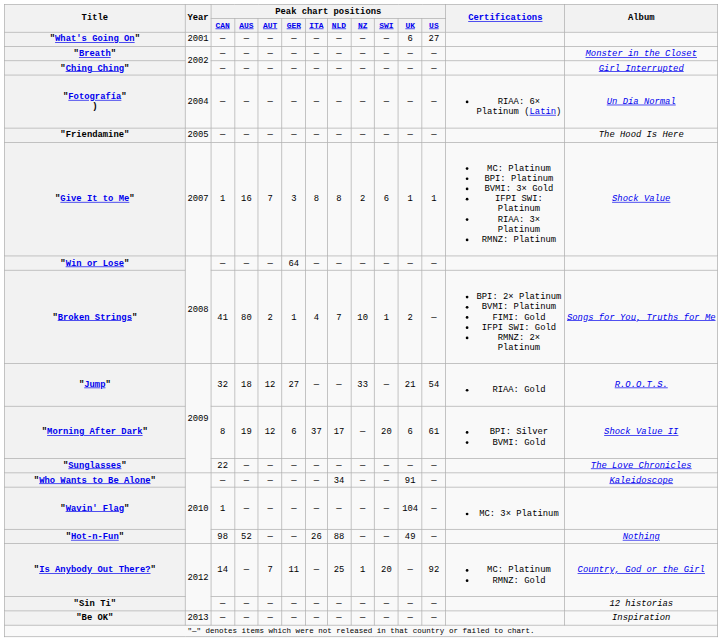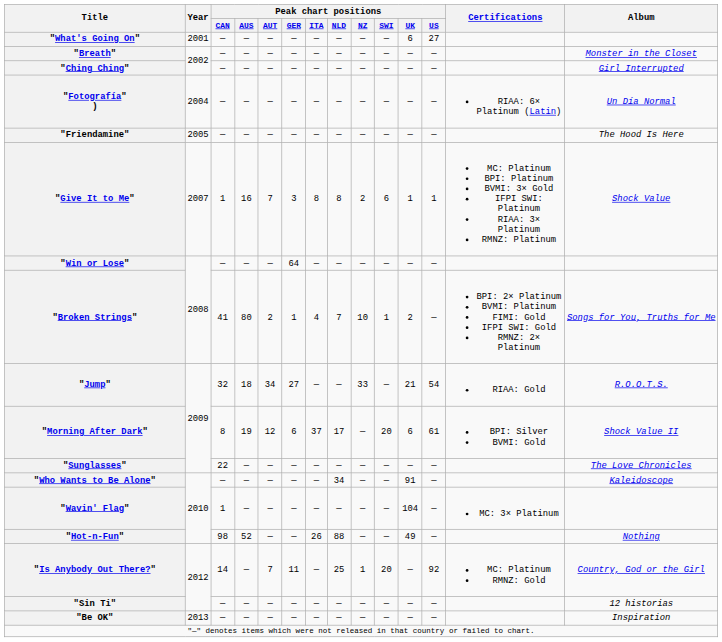"Jump" | Peak chart positions / AUT: 12 -> 34
